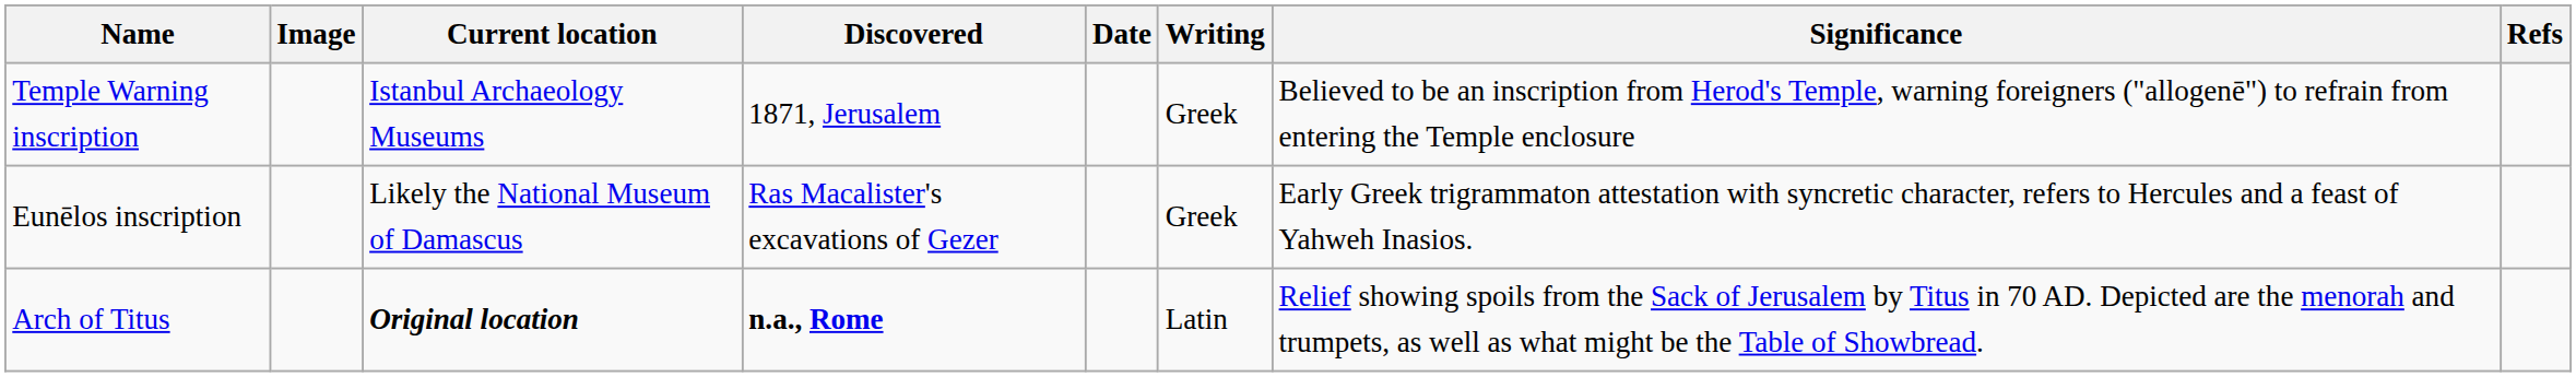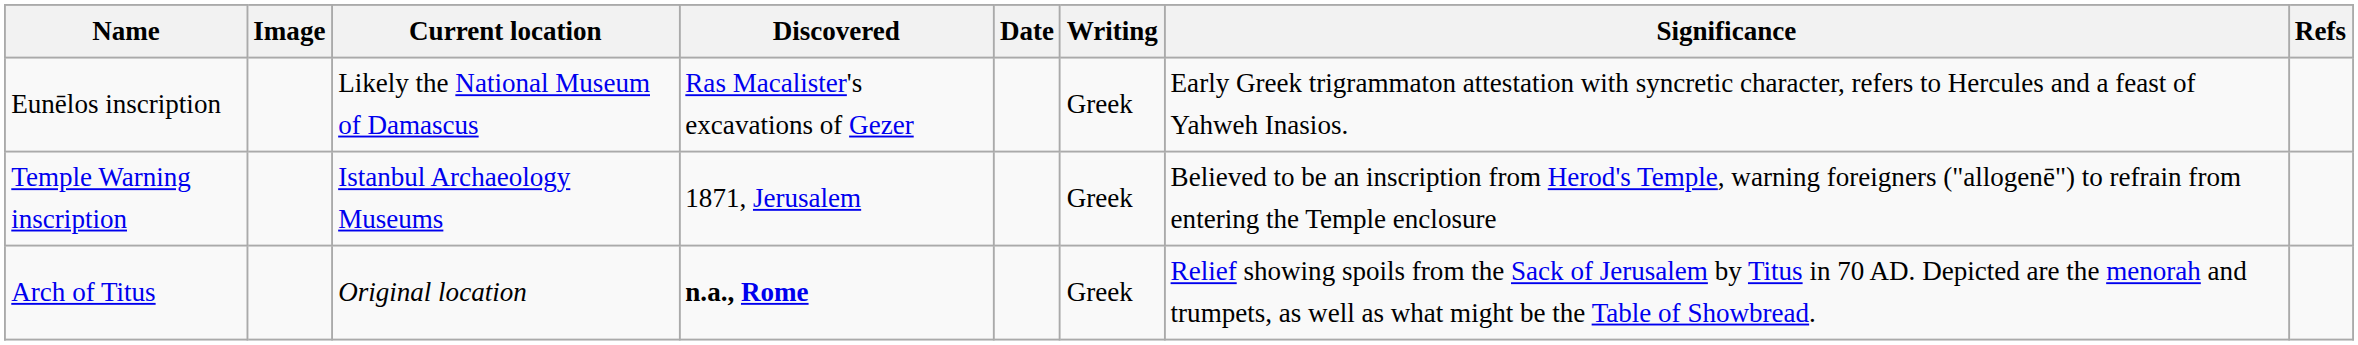rows swapped: Eunēlos inscription <-> Temple Warning inscription
Arch of Titus | Current location: bold -> normal
Arch of Titus | Writing: Latin -> Greek
